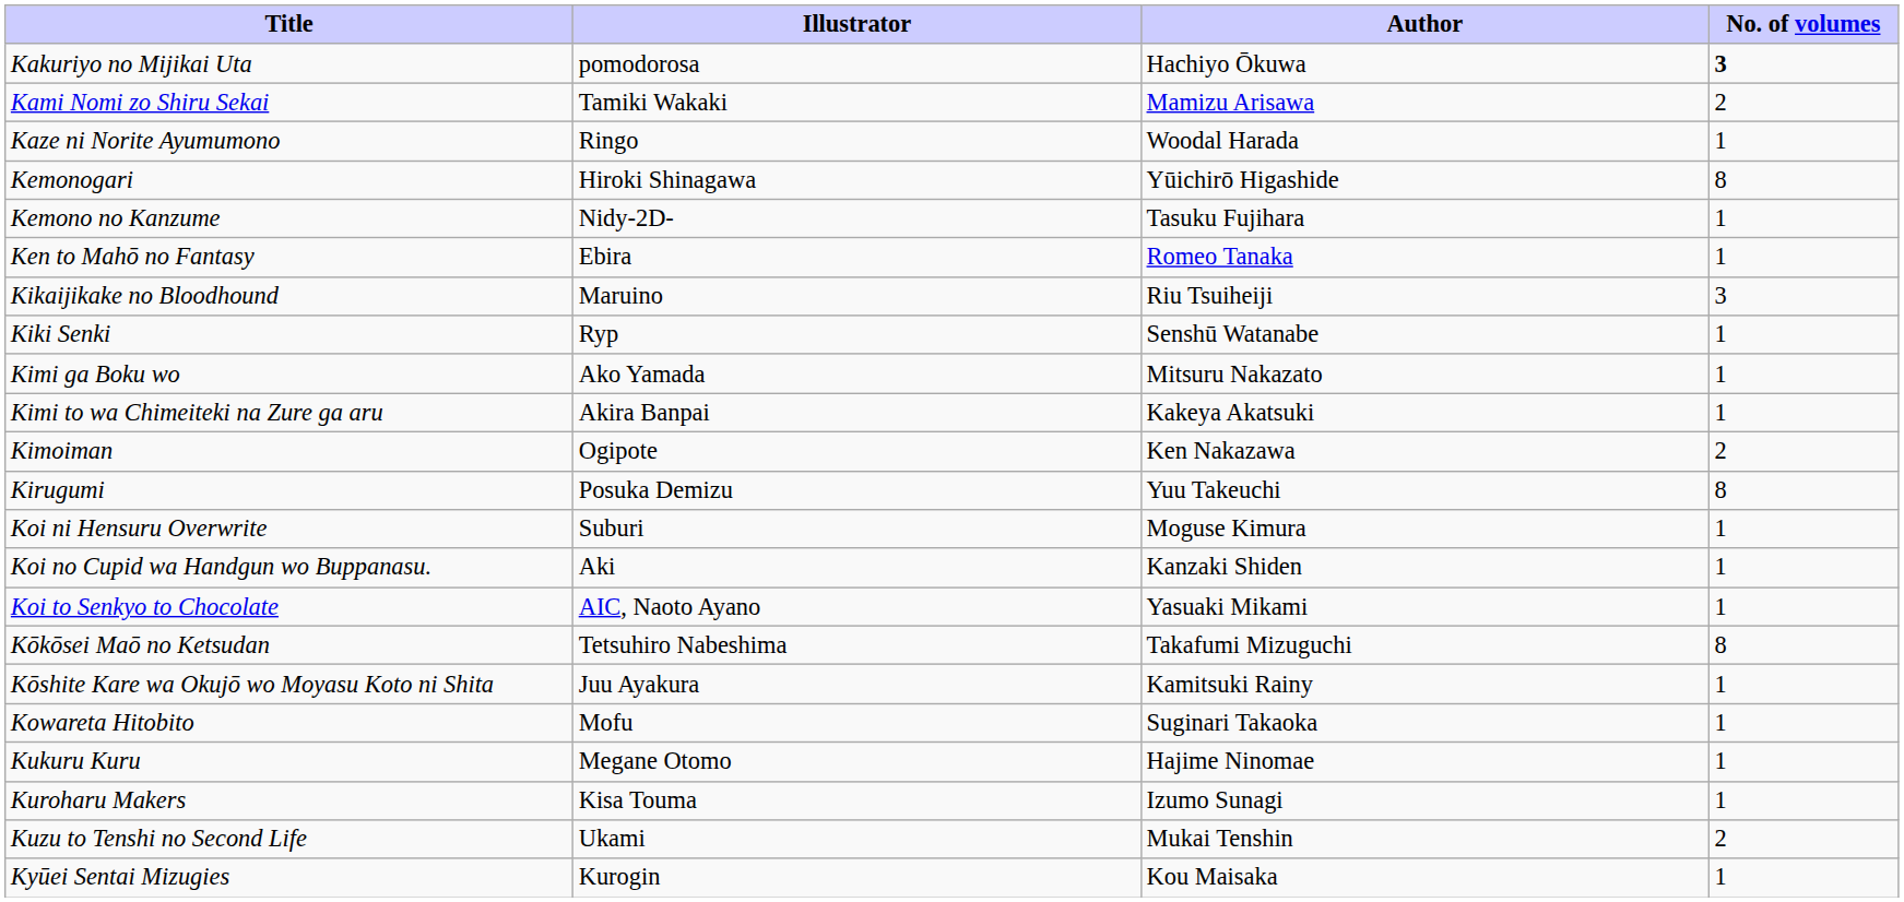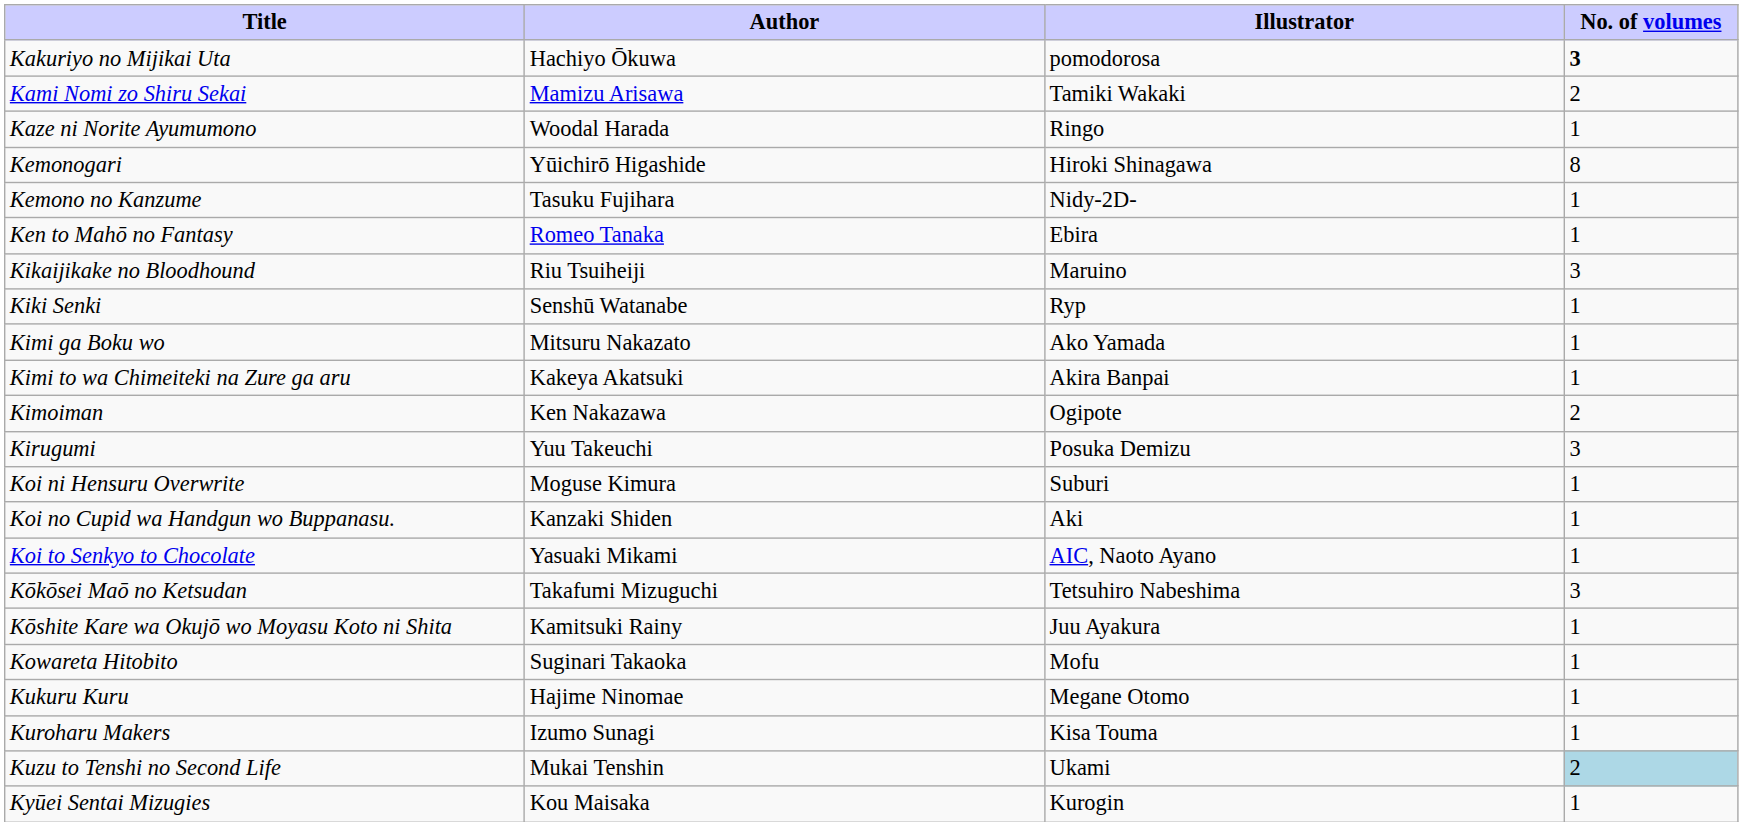columns swapped: Author <-> Illustrator
Kirugumi | No. of volumes: 8 -> 3
Kōkōsei Maō no Ketsudan | No. of volumes: 8 -> 3
Kuzu to Tenshi no Second Life | No. of volumes: no background -> lightblue background
